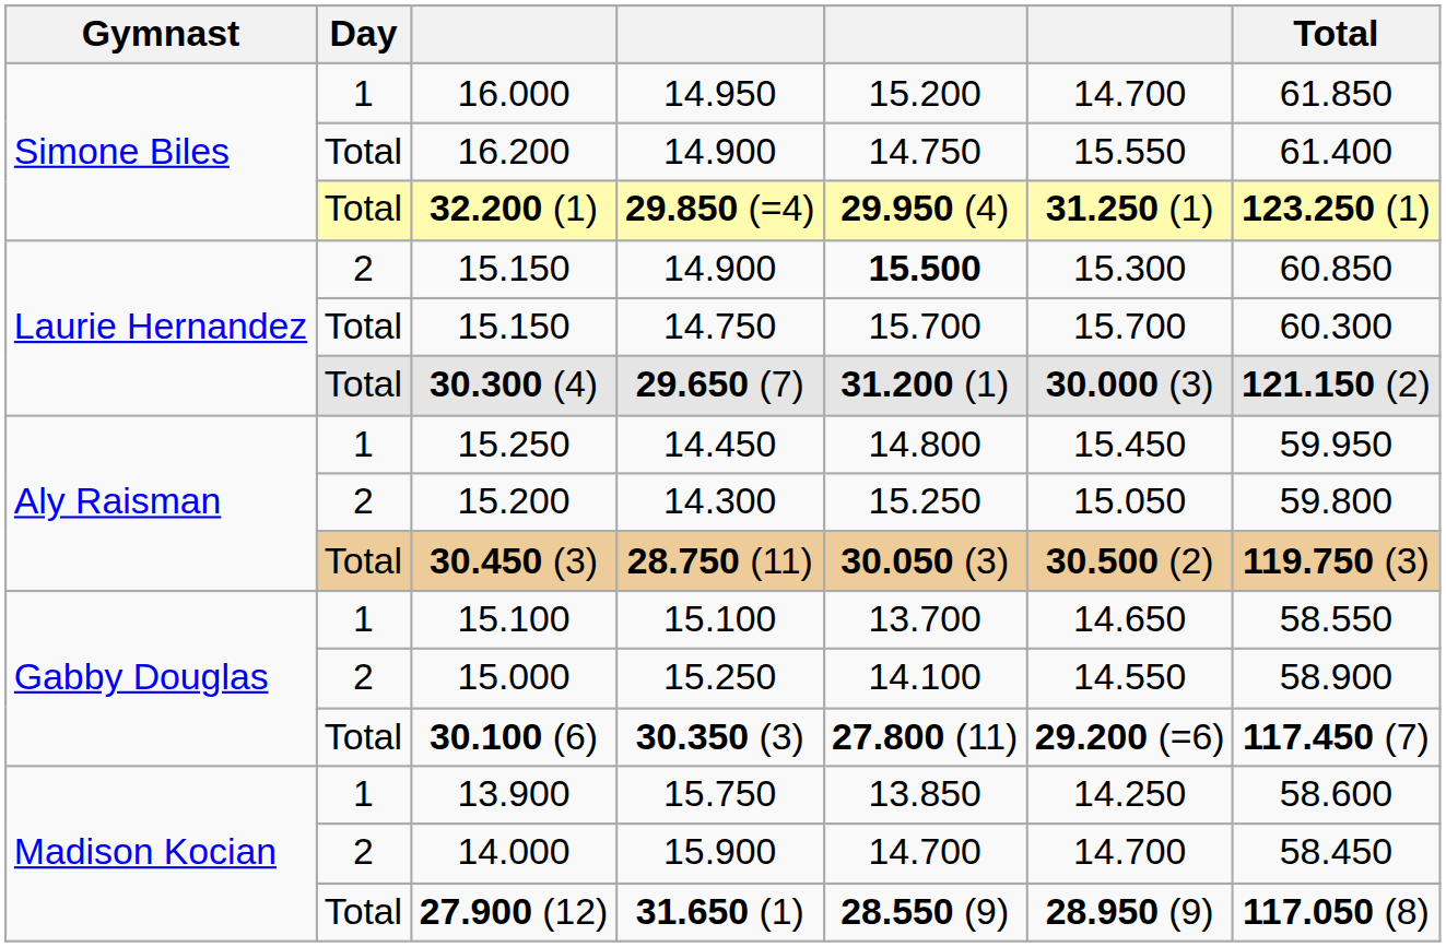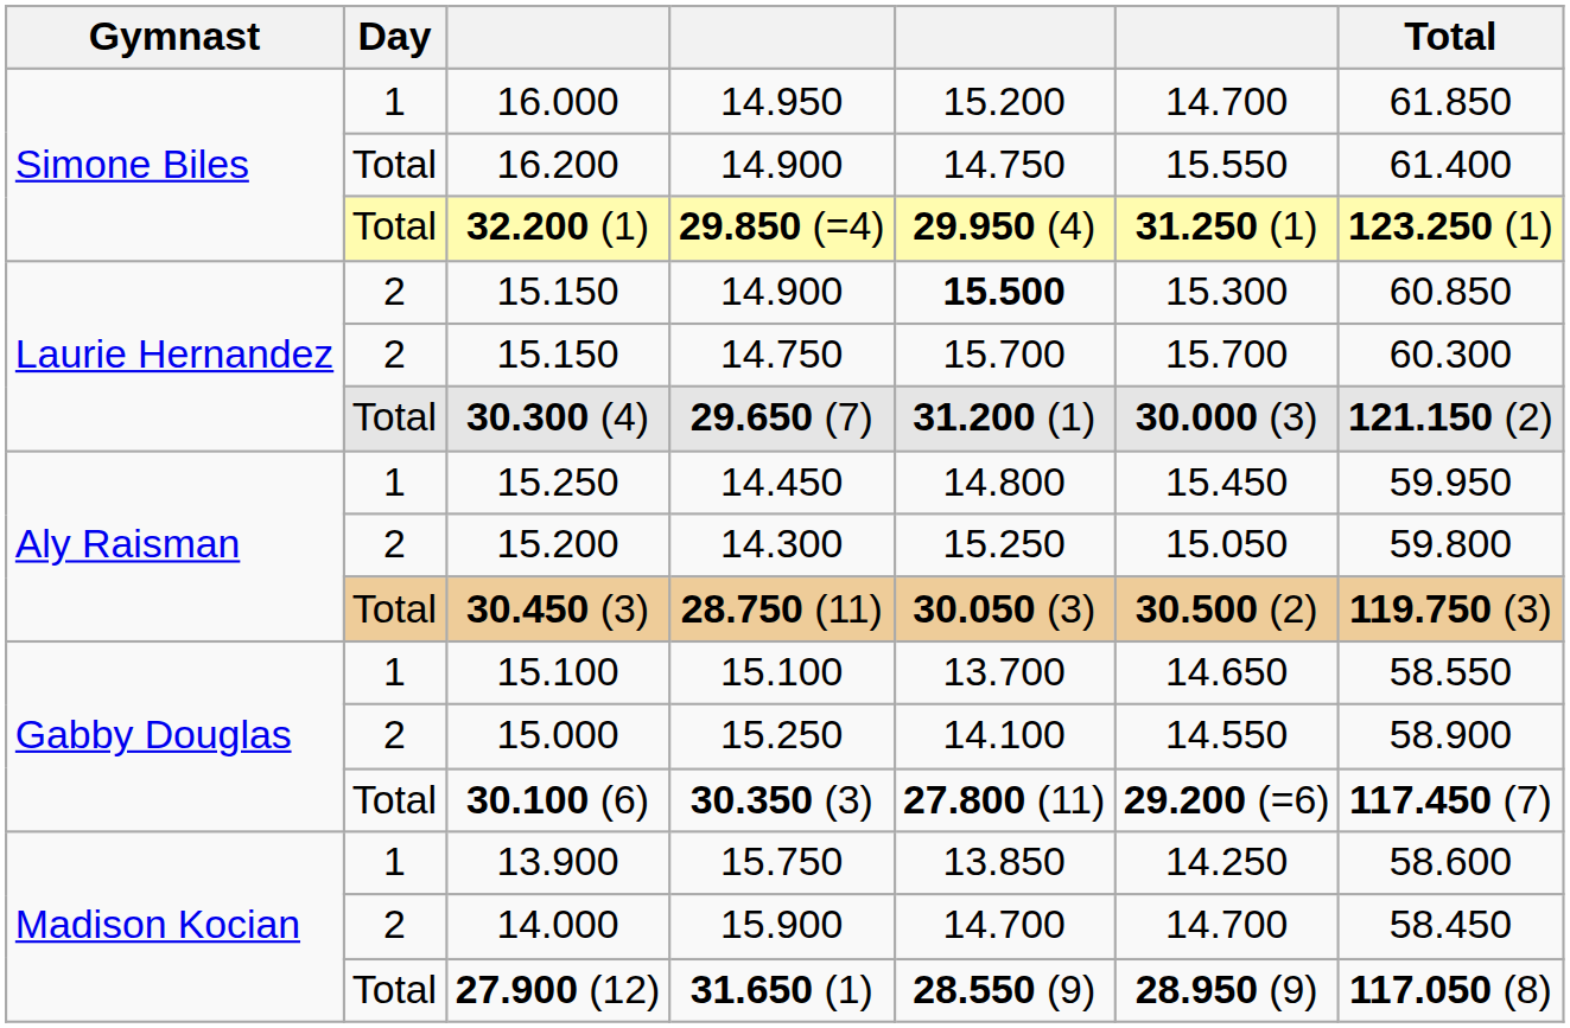15.150 / 14.750 | Day: Total -> 2
